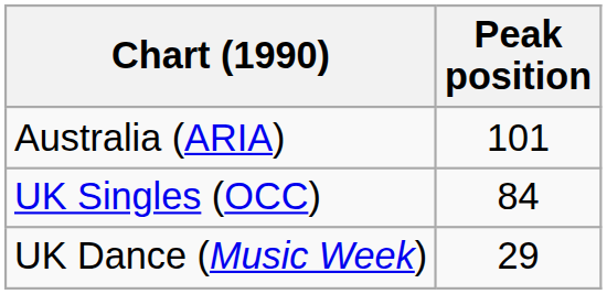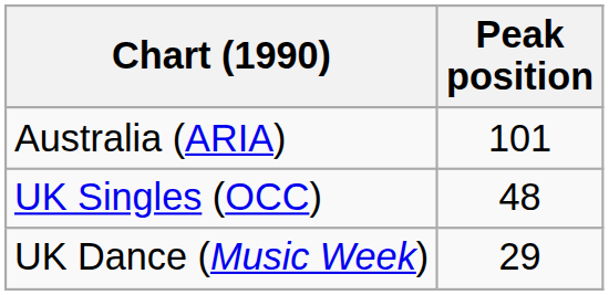UK Singles (OCC) | Peak position: 84 -> 48
